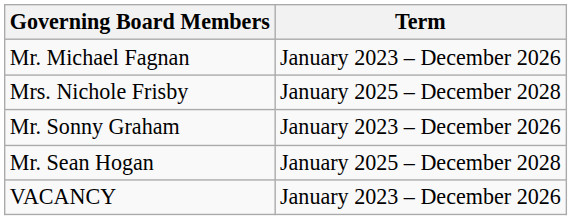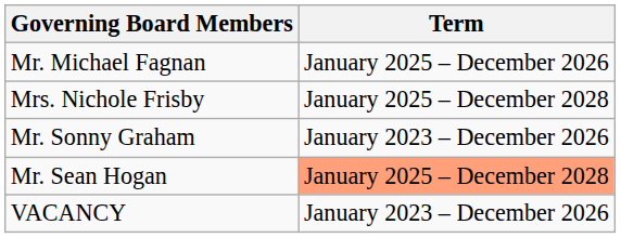Mr. Michael Fagnan | Term: January 2023 – December 2026 -> January 2025 – December 2026
Mr. Sean Hogan | Term: no background -> lightsalmon background
